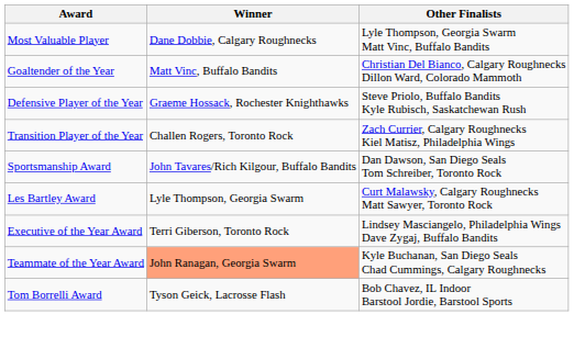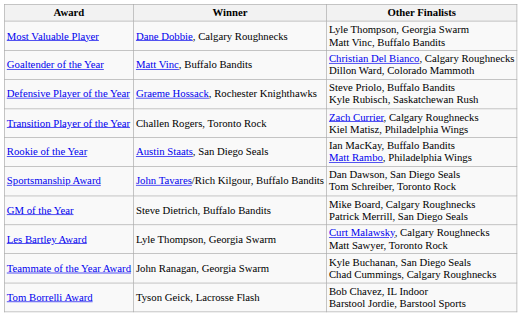+ row: Rookie of the Year | Austin Staats, San Diego Seals | Ian MacKay, Buffalo Bandits Matt Rambo, Philadelphia Wings
+ row: GM of the Year | Steve Dietrich, Buffalo Bandits | Mike Board, Calgary Roughnecks Patrick Merrill, San Diego Seals
- row: Executive of the Year Award | Terri Giberson, Toronto Rock | Lindsey Masciangelo, Philadelphia Wings Dave Zygaj, Buffalo Bandits
Teammate of the Year Award | Winner: lightsalmon background -> no background
